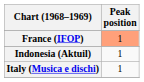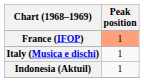rows swapped: Italy (Musica e dischi) <-> Indonesia (Aktuil)
